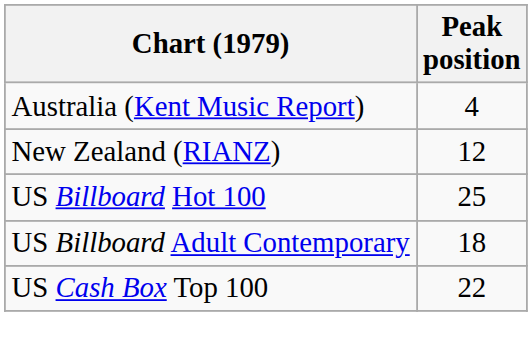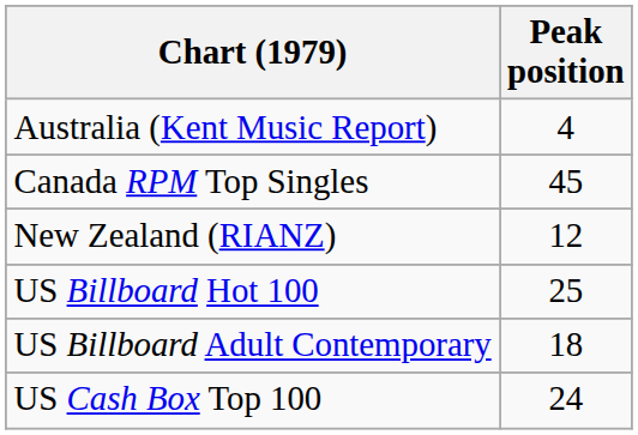+ row: Canada RPM Top Singles | 45
US Cash Box Top 100 | Peak position: 22 -> 24
